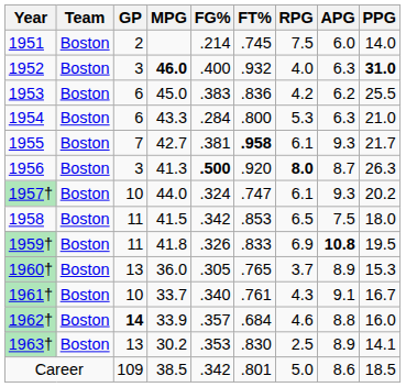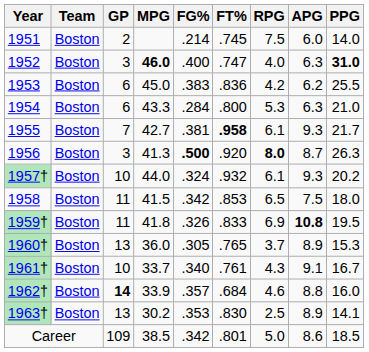1952 | FT%: .932 -> .747
1957† | FT%: .747 -> .932
